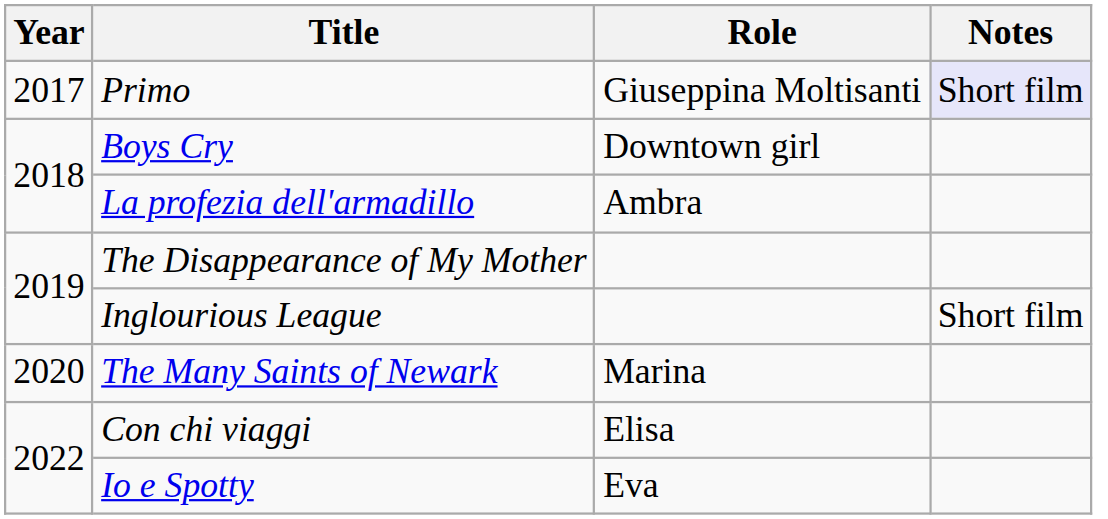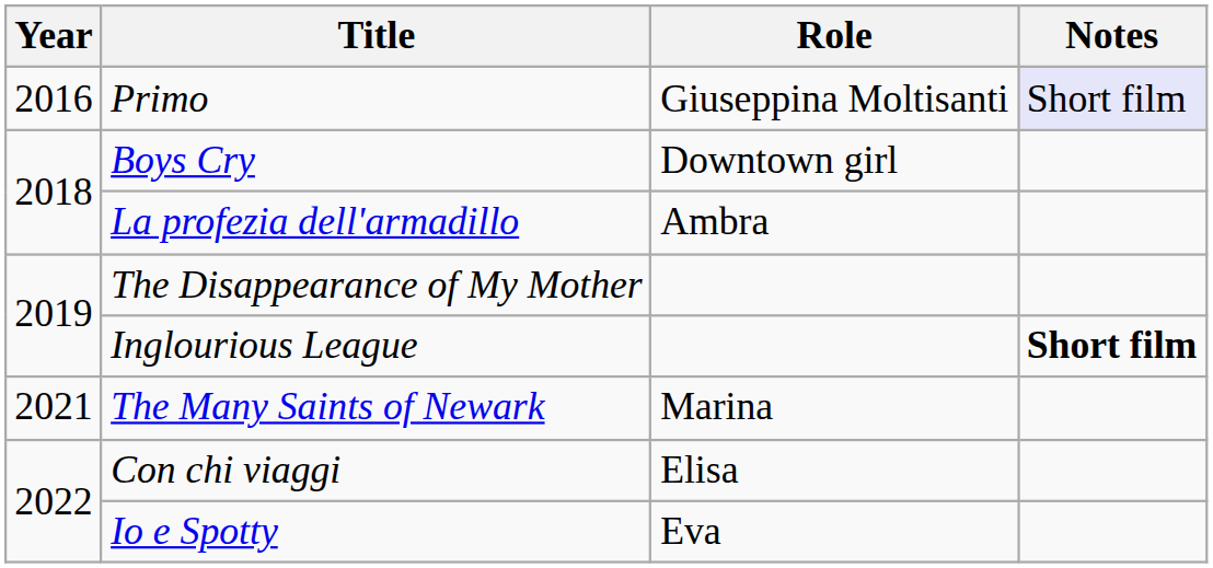Primo | Year: 2017 -> 2016
Inglourious League | Notes: normal -> bold
The Many Saints of Newark | Year: 2020 -> 2021
